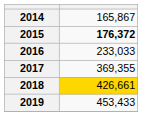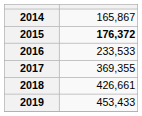2016 | column 2: 233,033 -> 233,533
2018 | column 2: gold background -> no background
